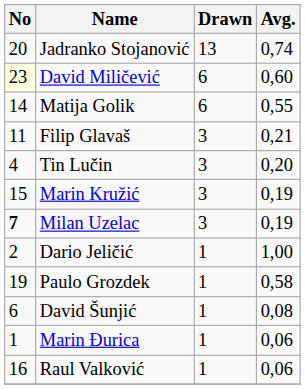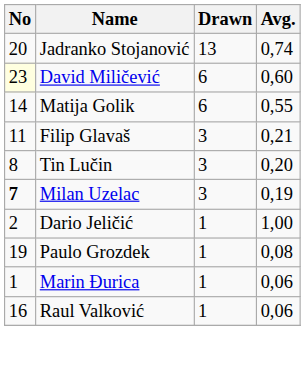Tin Lučin | No: 4 -> 8
- row: 15 | Marin Kružić | 3 | 0,19
Paulo Grozdek | Avg.: 0,58 -> 0,08
- row: 6 | David Šunjić | 1 | 0,08
